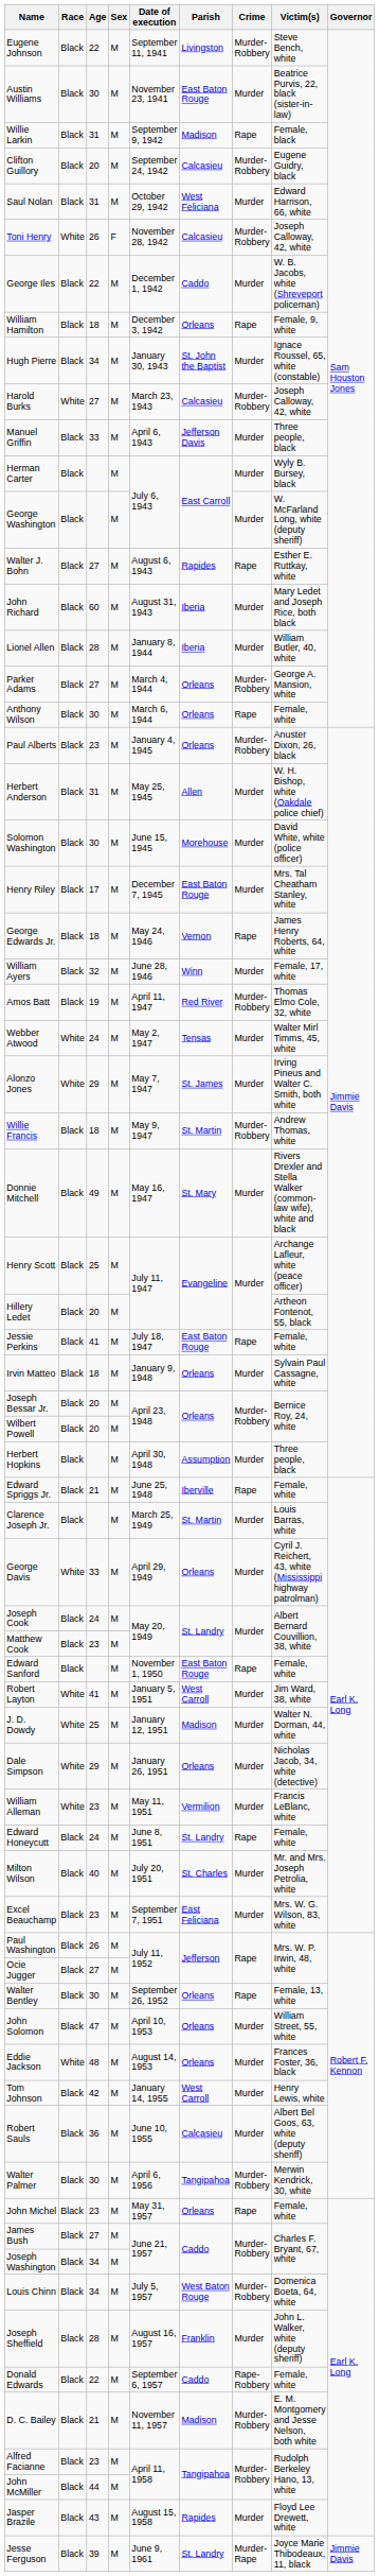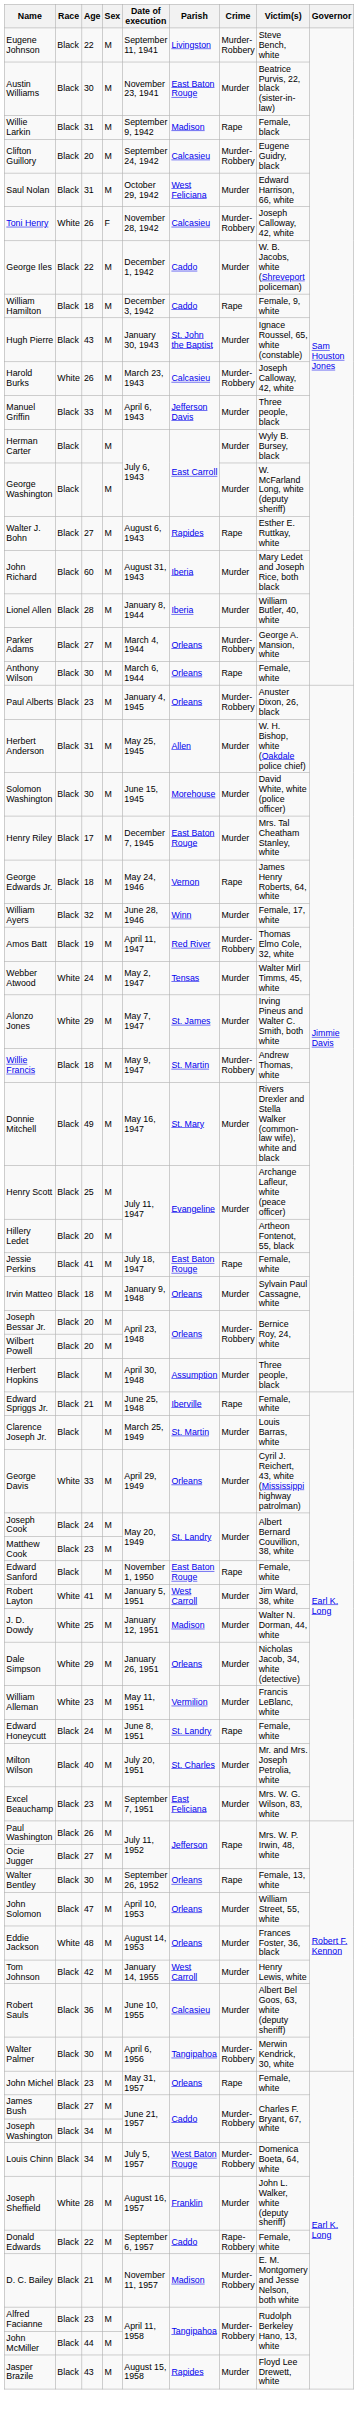William Hamilton | Parish: Orleans -> Caddo
Hugh Pierre | Age: 34 -> 43
Harold Burks | Age: 27 -> 26
Joseph Sheffield | Race: Black -> White
- row: Jesse Ferguson | Black | 39 | M | June 9, 1961 | St. Landry | Murder-Rape | Joyce Marie Thibodeaux, 11, black | Jimmie Davis
